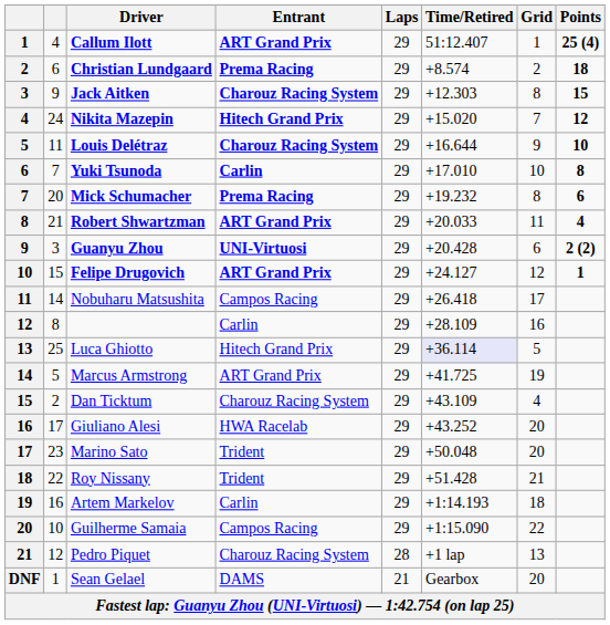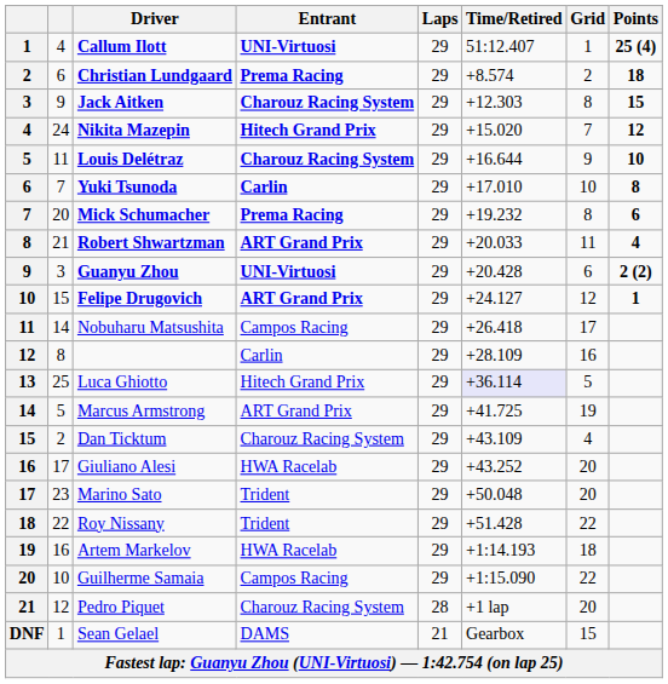Callum Ilott | Entrant: ART Grand Prix -> UNI-Virtuosi
Roy Nissany | Grid: 21 -> 22
Artem Markelov | Entrant: Carlin -> HWA Racelab
Pedro Piquet | Grid: 13 -> 20
Sean Gelael | Grid: 20 -> 15
